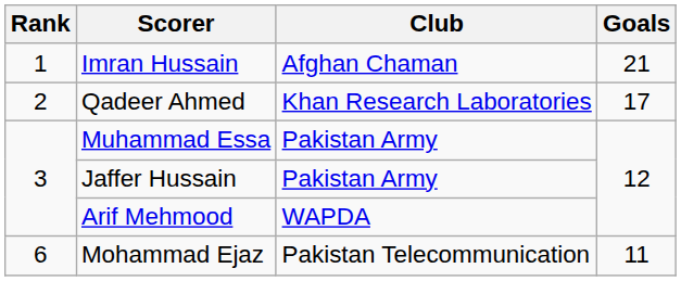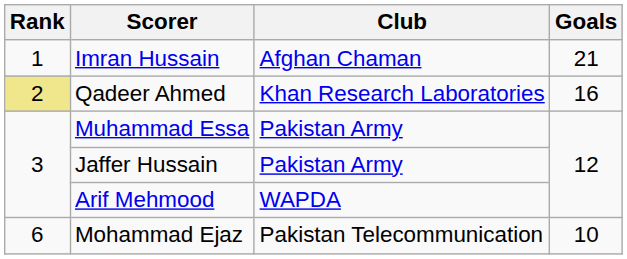Qadeer Ahmed | Rank: no background -> khaki background
Qadeer Ahmed | Goals: 17 -> 16
Mohammad Ejaz | Goals: 11 -> 10
